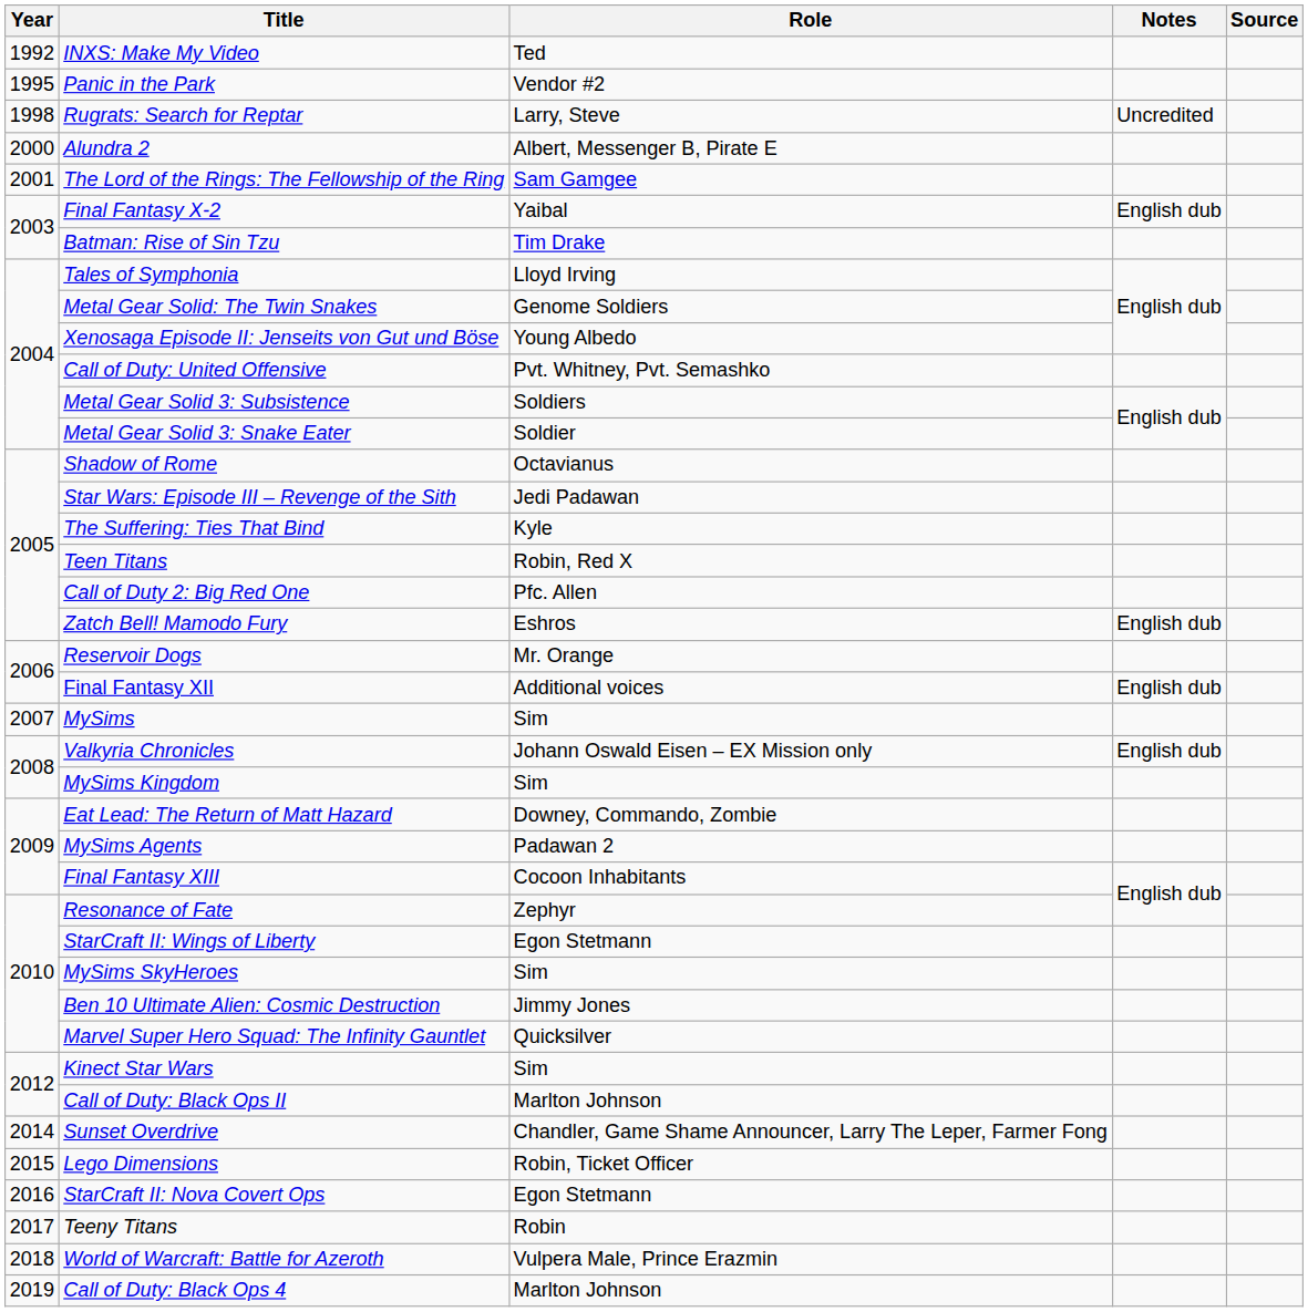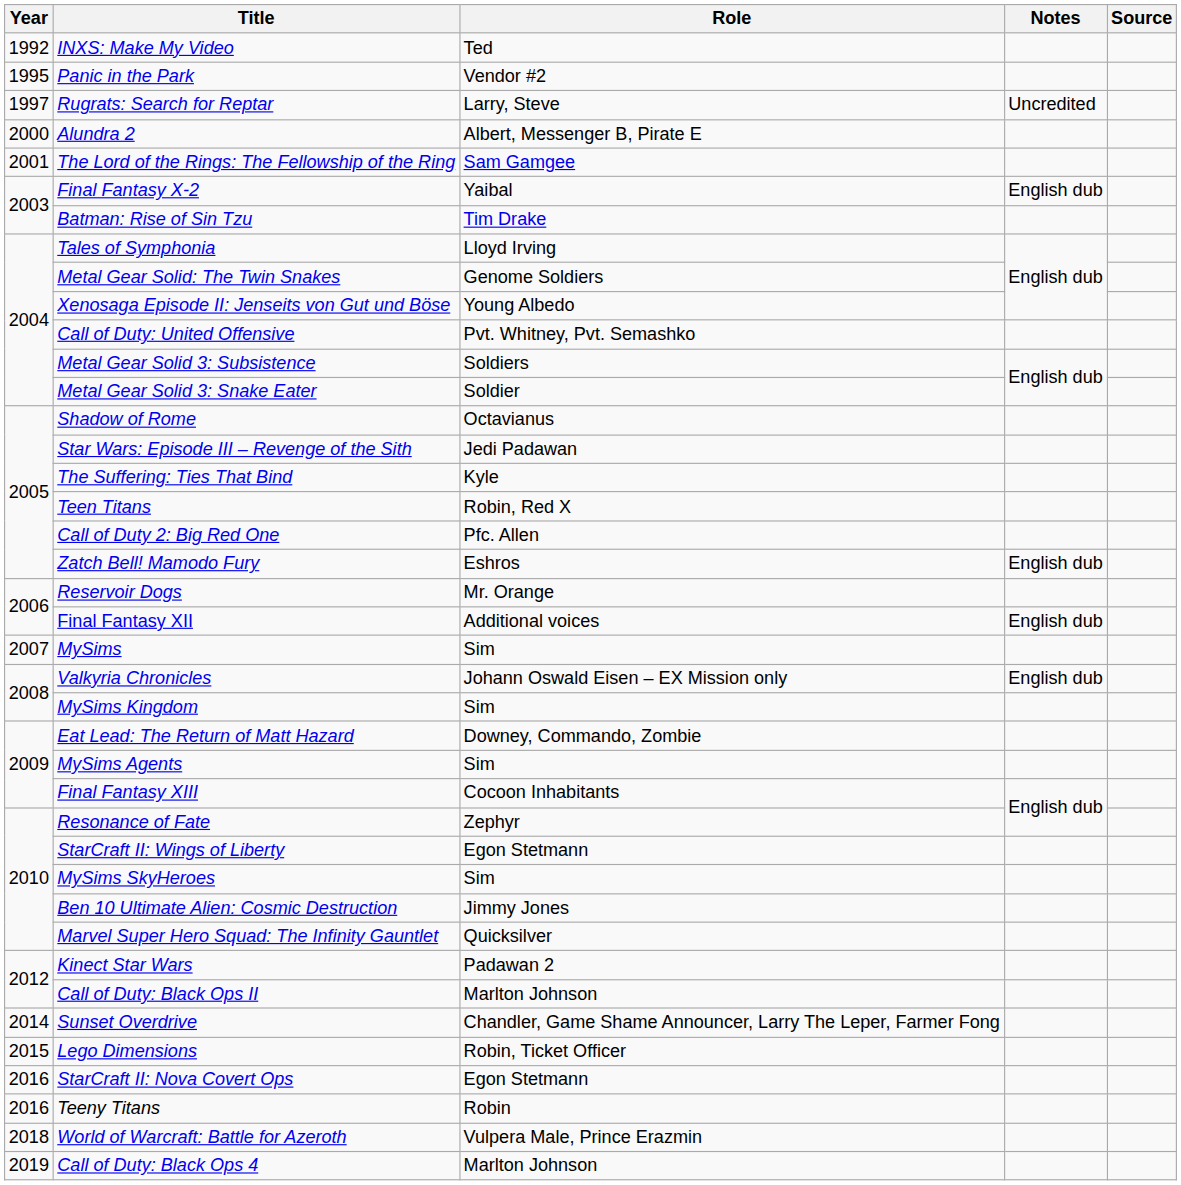Rugrats: Search for Reptar | Year: 1998 -> 1997
MySims Agents | Role: Padawan 2 -> Sim
Kinect Star Wars | Role: Sim -> Padawan 2
Teeny Titans | Year: 2017 -> 2016
